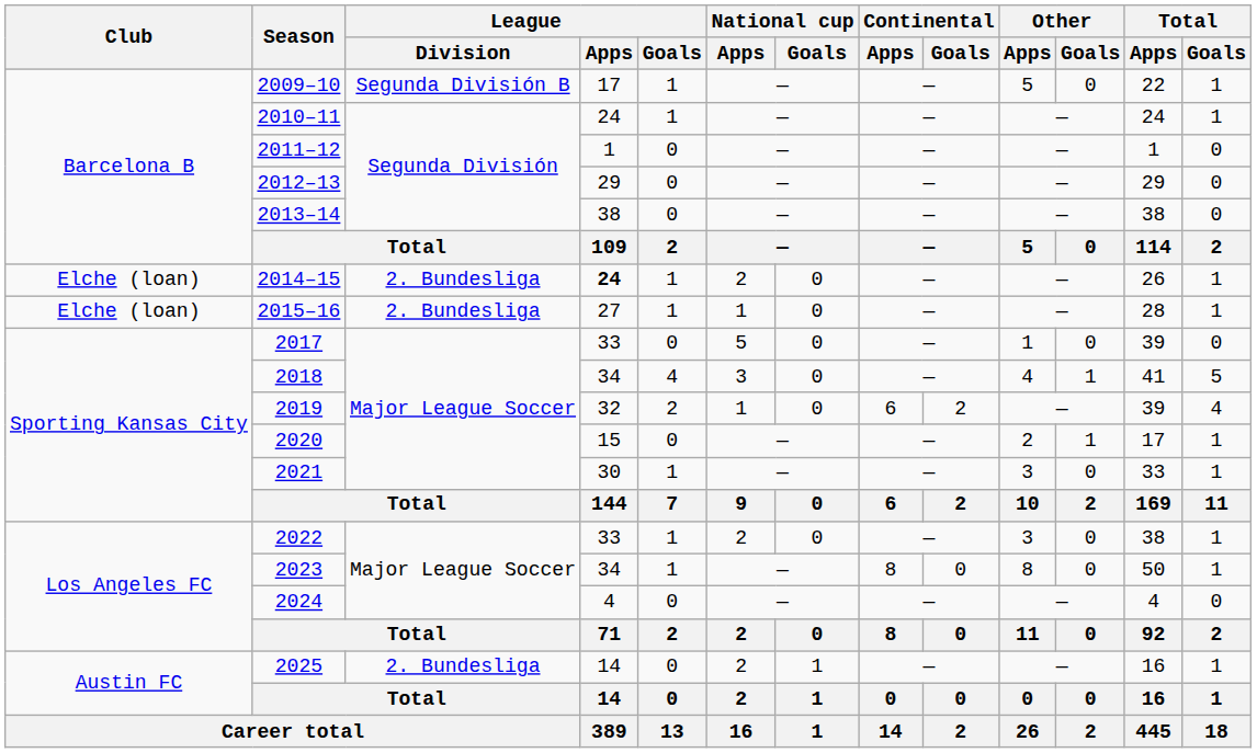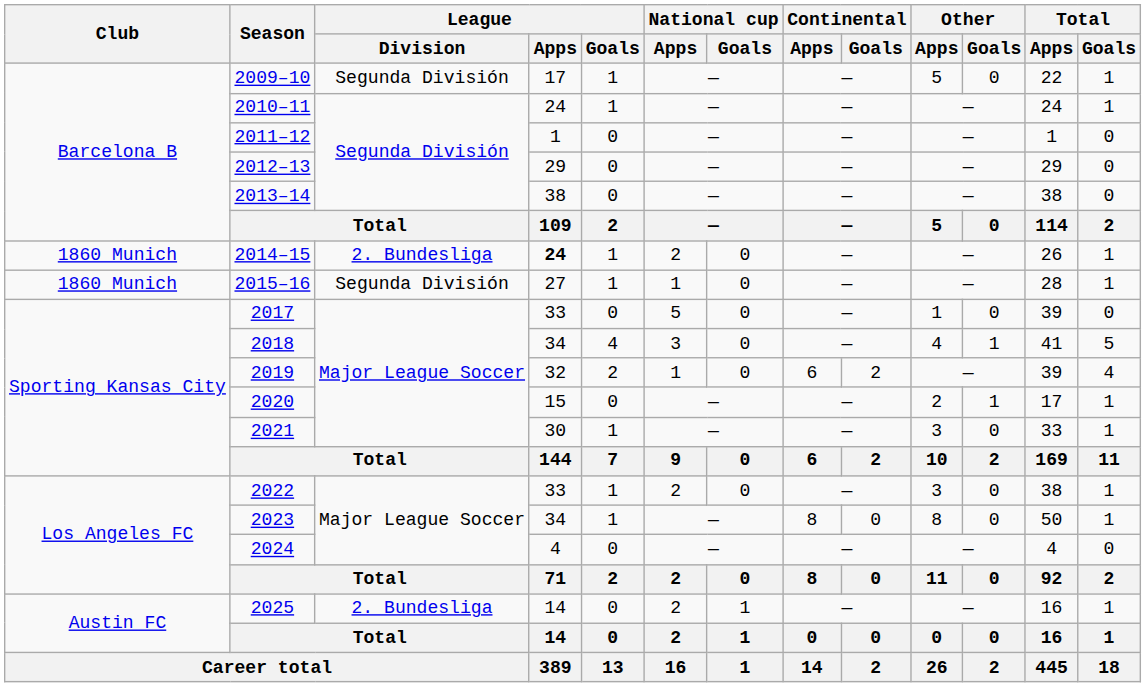2009–10 | League / Division: Segunda División B -> Segunda División
2014–15 | Club: Elche (loan) -> 1860 Munich
2015–16 | Club: Elche (loan) -> 1860 Munich
2015–16 | League / Division: 2. Bundesliga -> Segunda División
